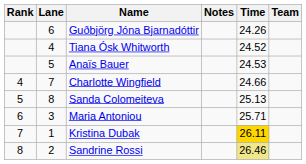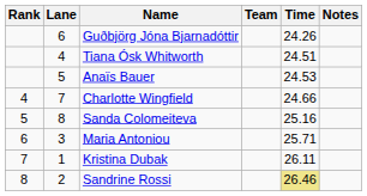columns swapped: Team <-> Notes
Tiana Ósk Whitworth | Time: 24.52 -> 24.51
Sanda Colomeiteva | Time: 25.13 -> 25.16
Kristina Dubak | Time: gold background -> no background
